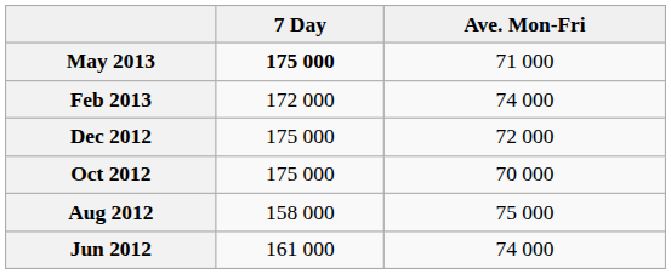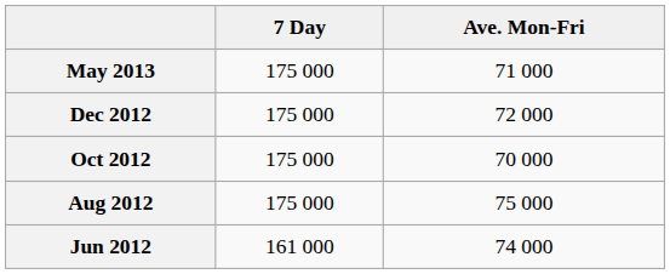May 2013 | 7 Day: bold -> normal
- row: Feb 2013 | 172 000 | 74 000
Aug 2012 | 7 Day: 158 000 -> 175 000
